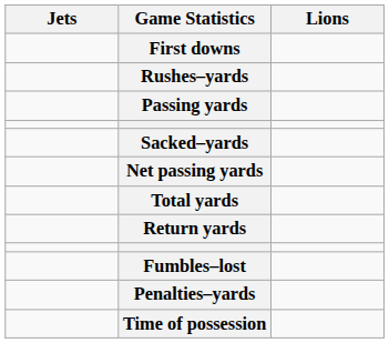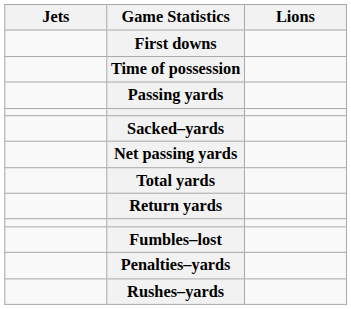rows swapped: Rushes–yards <-> Time of possession
